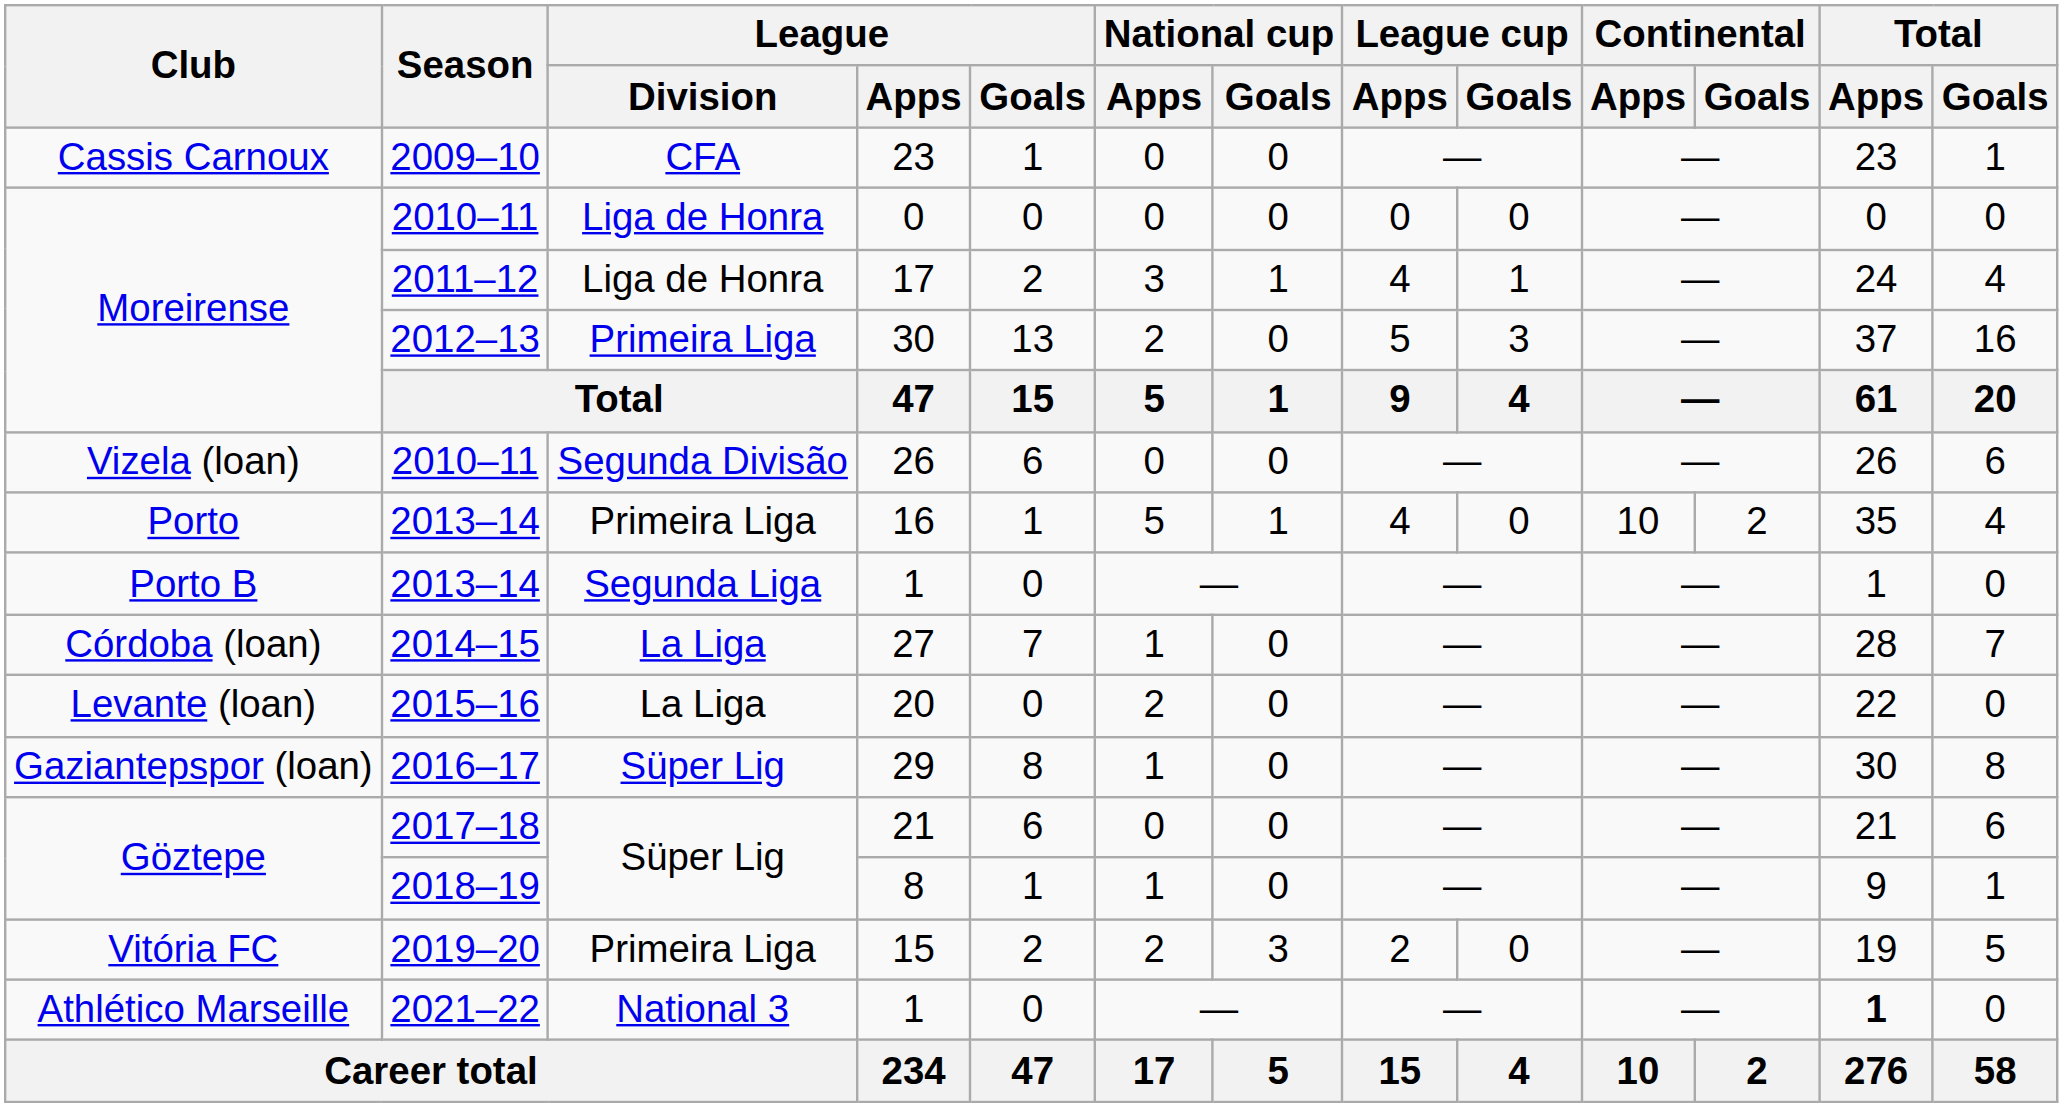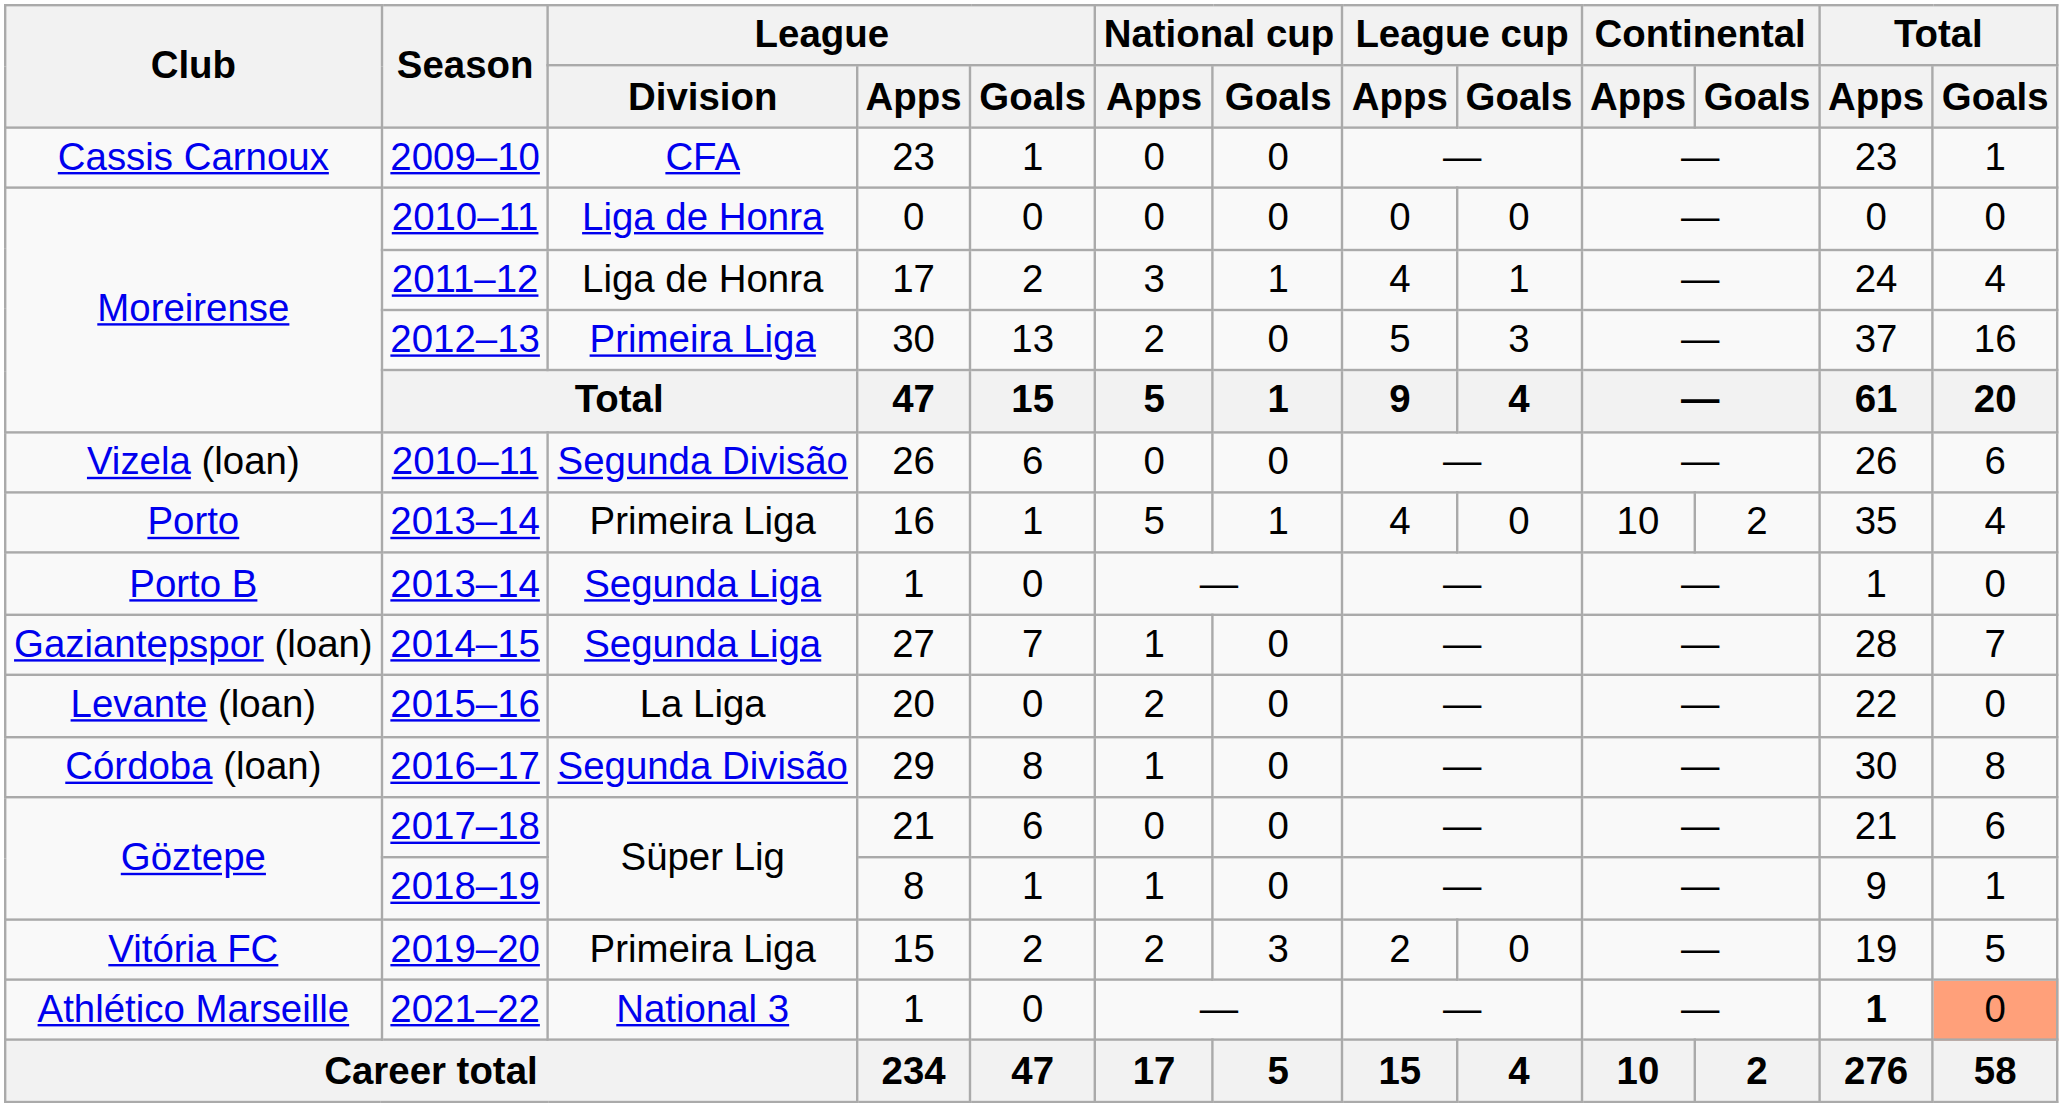27 | Club: Córdoba (loan) -> Gaziantepspor (loan)
27 | League / Division: La Liga -> Segunda Liga
29 | Club: Gaziantepspor (loan) -> Córdoba (loan)
29 | League / Division: Süper Lig -> Segunda Divisão
2021–22 / 1 | Total / Goals: no background -> lightsalmon background
